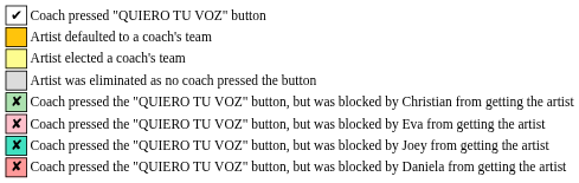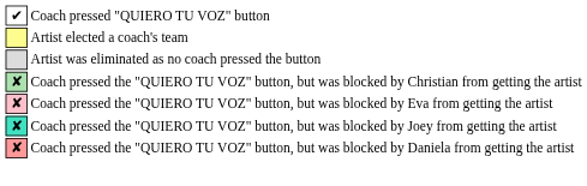- row: Artist defaulted to a coach's team
